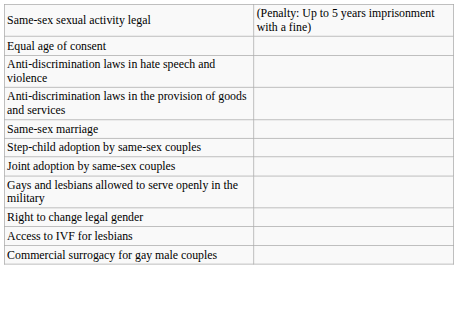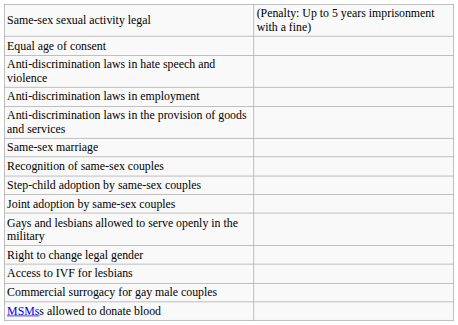+ row: Anti-discrimination laws in employment
+ row: Recognition of same-sex couples
+ row: MSMss allowed to donate blood
